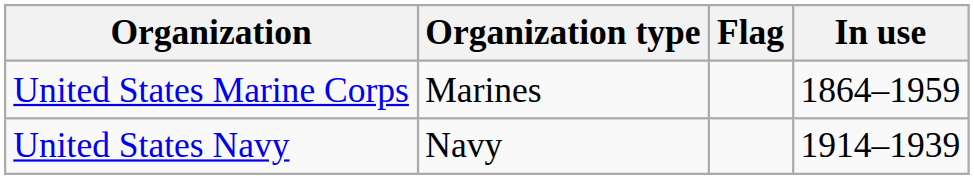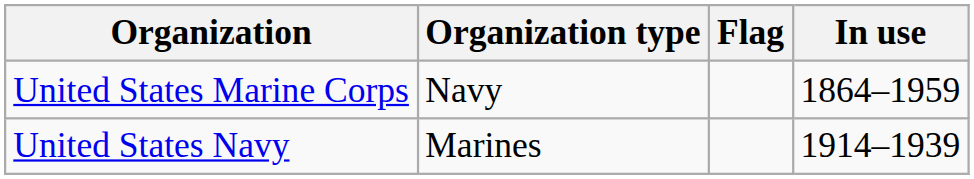United States Marine Corps | Organization type: Marines -> Navy
United States Navy | Organization type: Navy -> Marines
